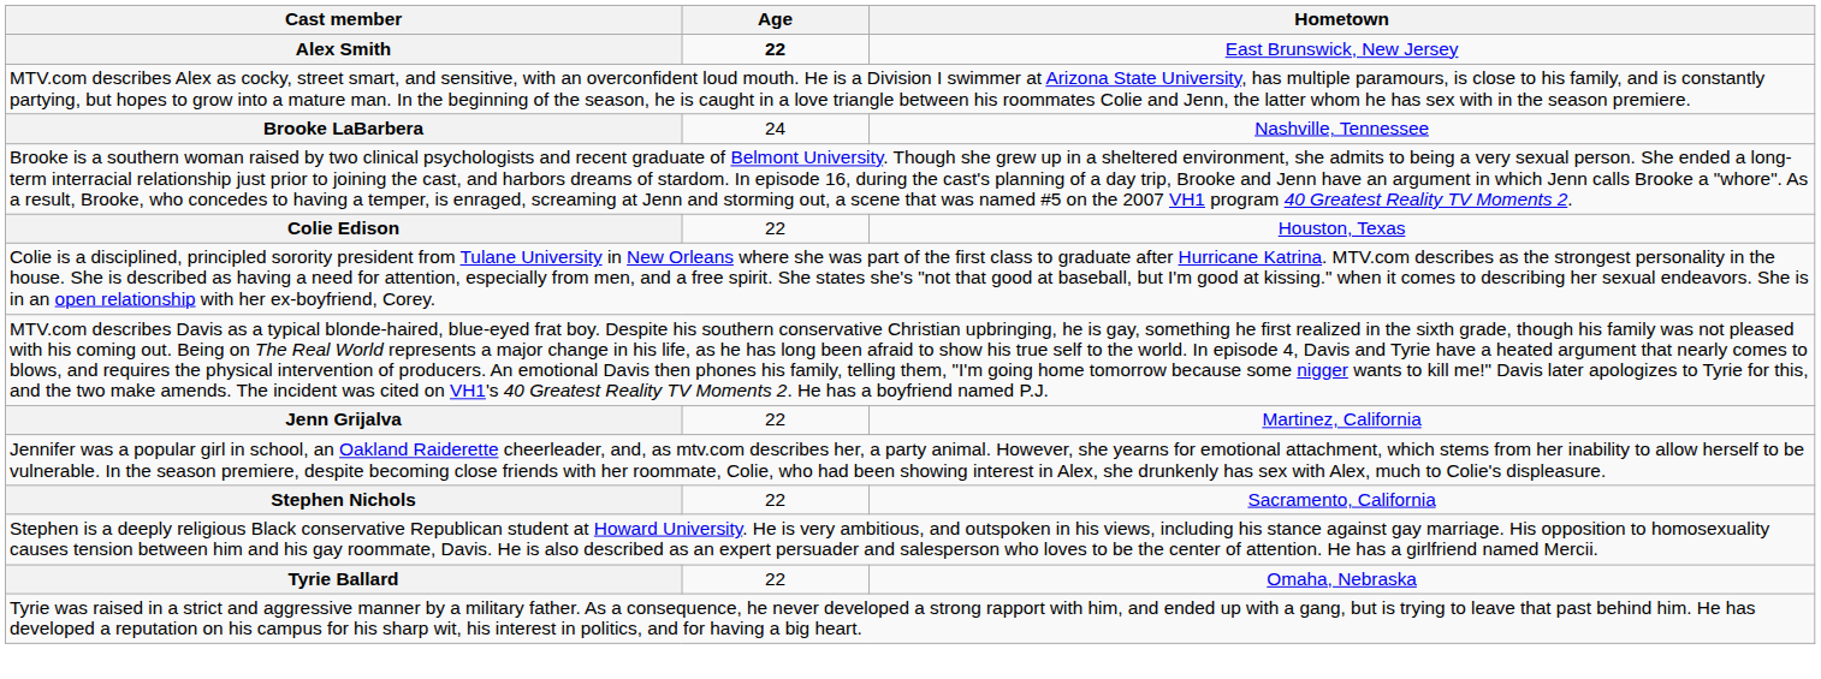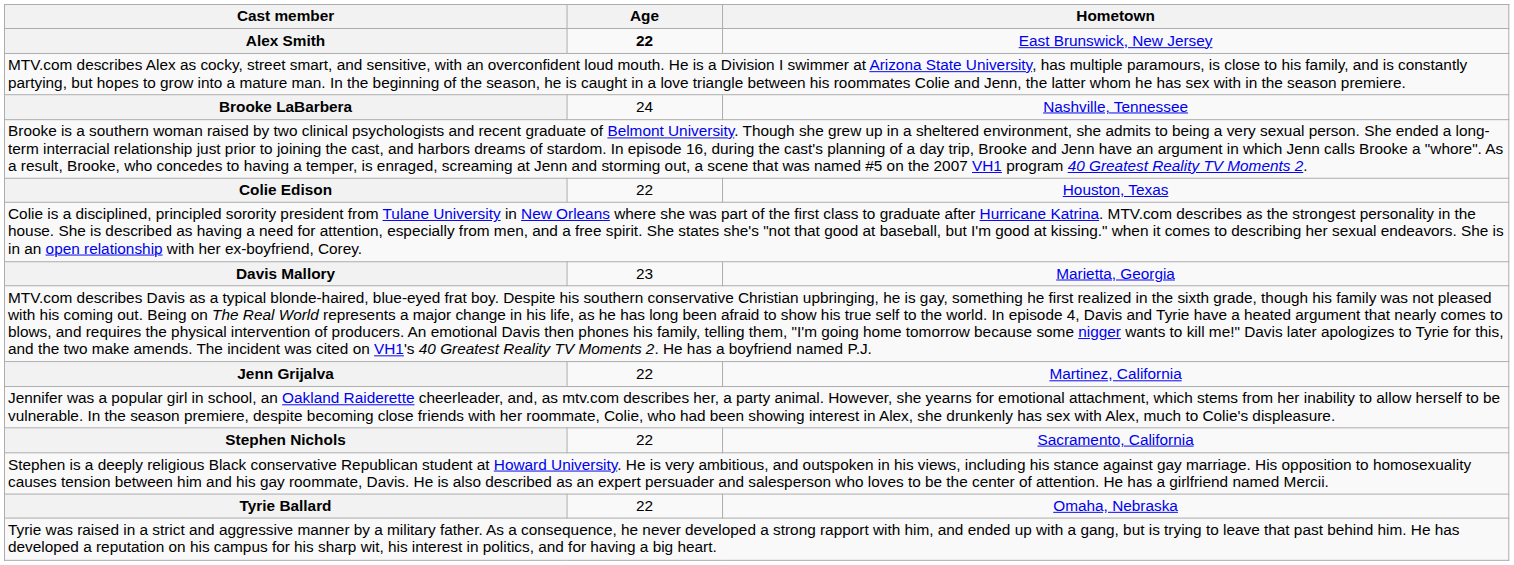+ row: Davis Mallory | 23 | Marietta, Georgia
